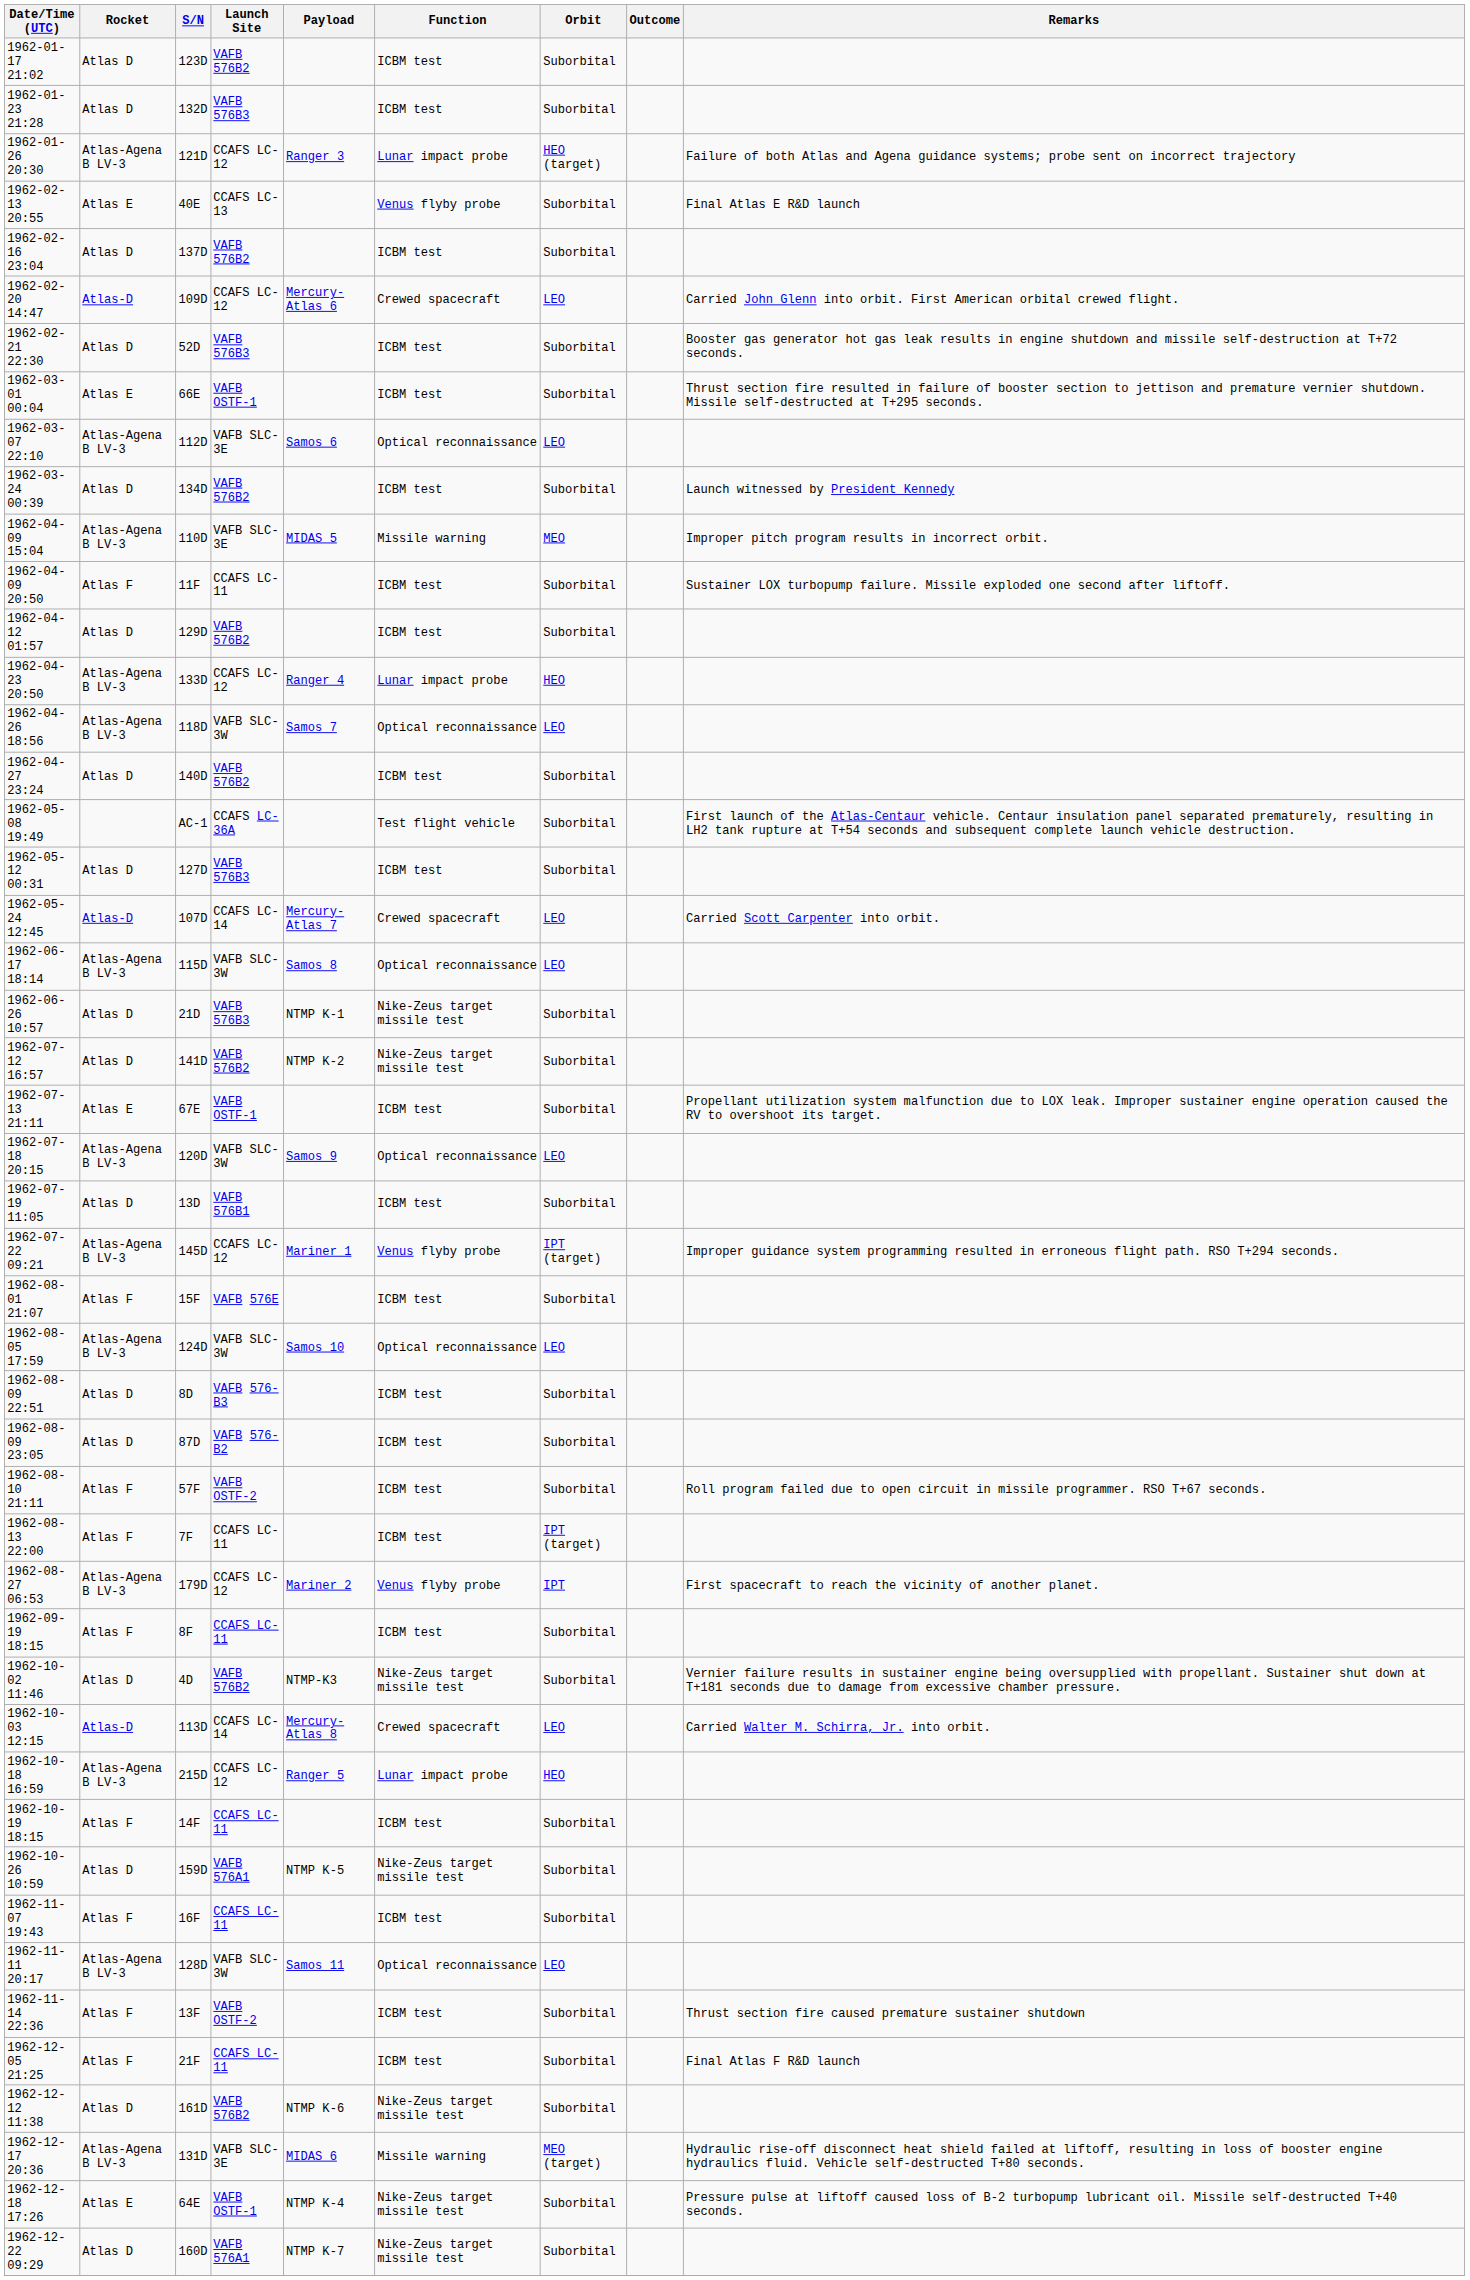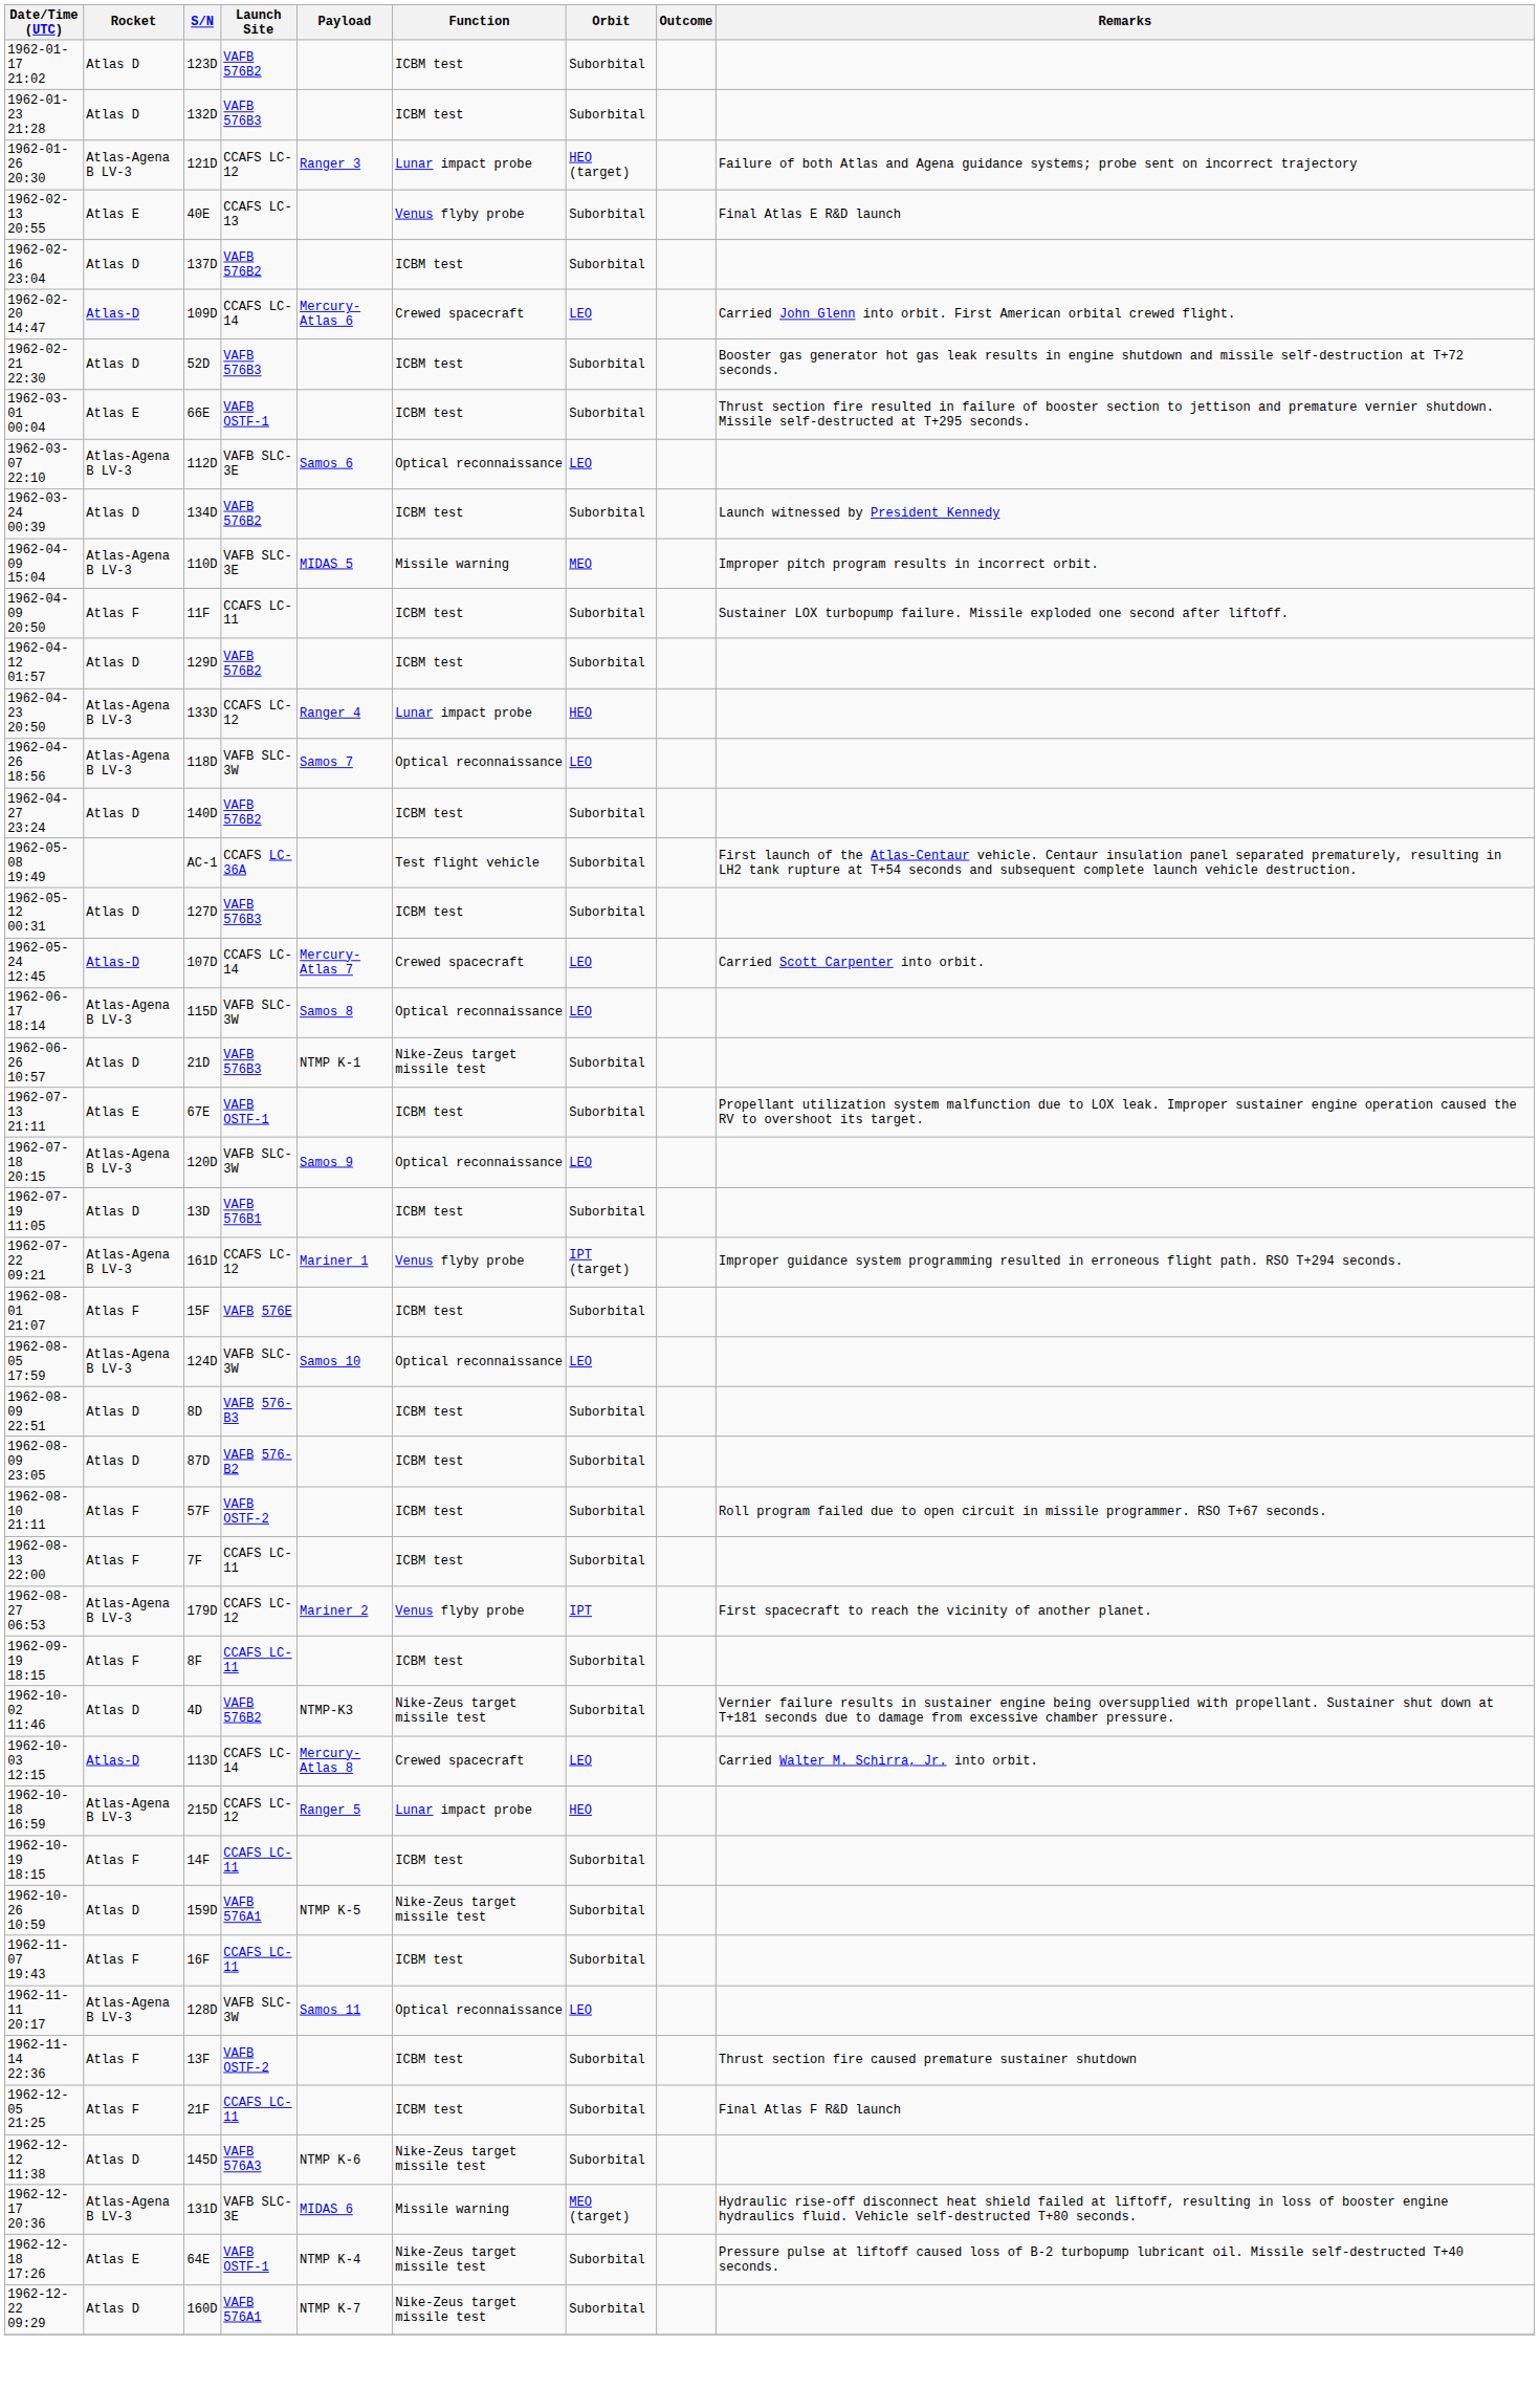1962-02-20 14:47 | Launch Site: CCAFS LC-12 -> CCAFS LC-14
- row: 1962-07-12 16:57 | Atlas D | 141D | VAFB 576B2 | NTMP K-2 | Nike-Zeus target missile test | Suborbital
1962-07-22 09:21 | S/N: 145D -> 161D
1962-08-13 22:00 | Orbit: IPT (target) -> Suborbital
1962-12-12 11:38 | S/N: 161D -> 145D
1962-12-12 11:38 | Launch Site: VAFB 576B2 -> VAFB 576A3
